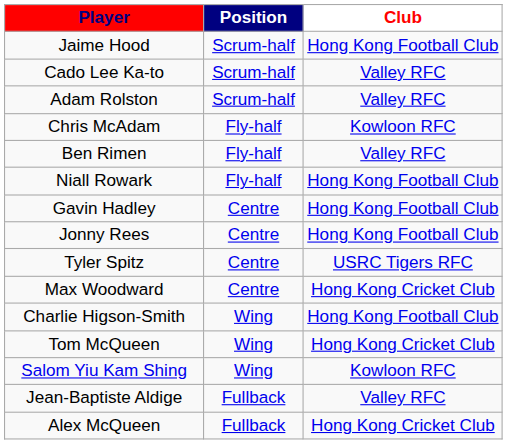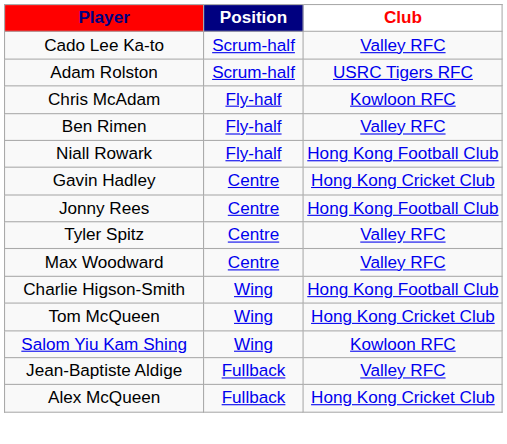- row: Jaime Hood | Scrum-half | Hong Kong Football Club
Adam Rolston | Club: Valley RFC -> USRC Tigers RFC
Gavin Hadley | Club: Hong Kong Football Club -> Hong Kong Cricket Club
Tyler Spitz | Club: USRC Tigers RFC -> Valley RFC
Max Woodward | Club: Hong Kong Cricket Club -> Valley RFC
